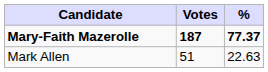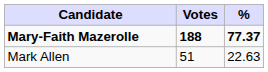Mary-Faith Mazerolle | Votes: 187 -> 188
